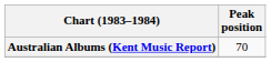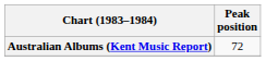Australian Albums (Kent Music Report) | Peak position: 70 -> 72
